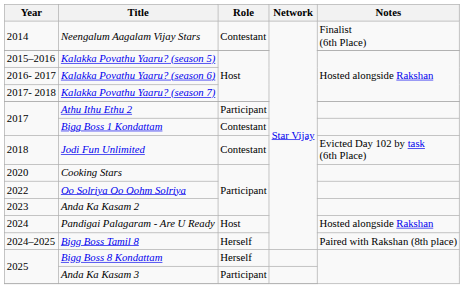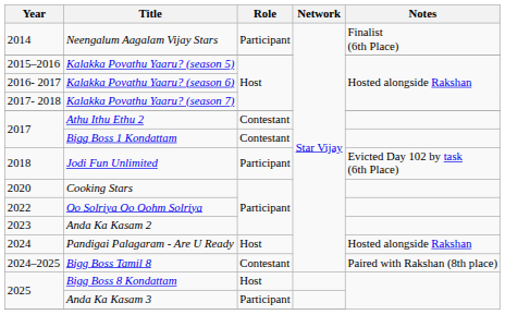Neengalum Aagalam Vijay Stars | Role: Contestant -> Participant
Athu Ithu Ethu 2 | Role: Participant -> Contestant
Jodi Fun Unlimited | Role: Contestant -> Participant
Bigg Boss Tamil 8 | Role: Herself -> Contestant
Bigg Boss 8 Kondattam | Role: Herself -> Host
